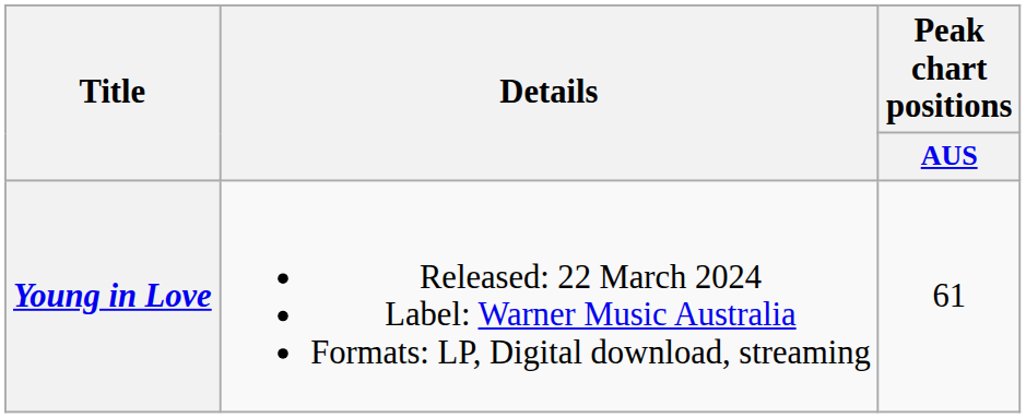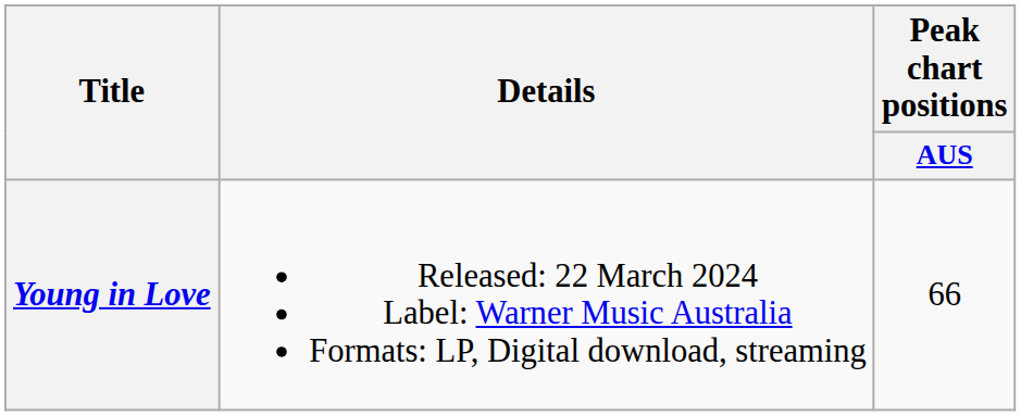Young in Love | Peak chart positions / AUS: 61 -> 66
